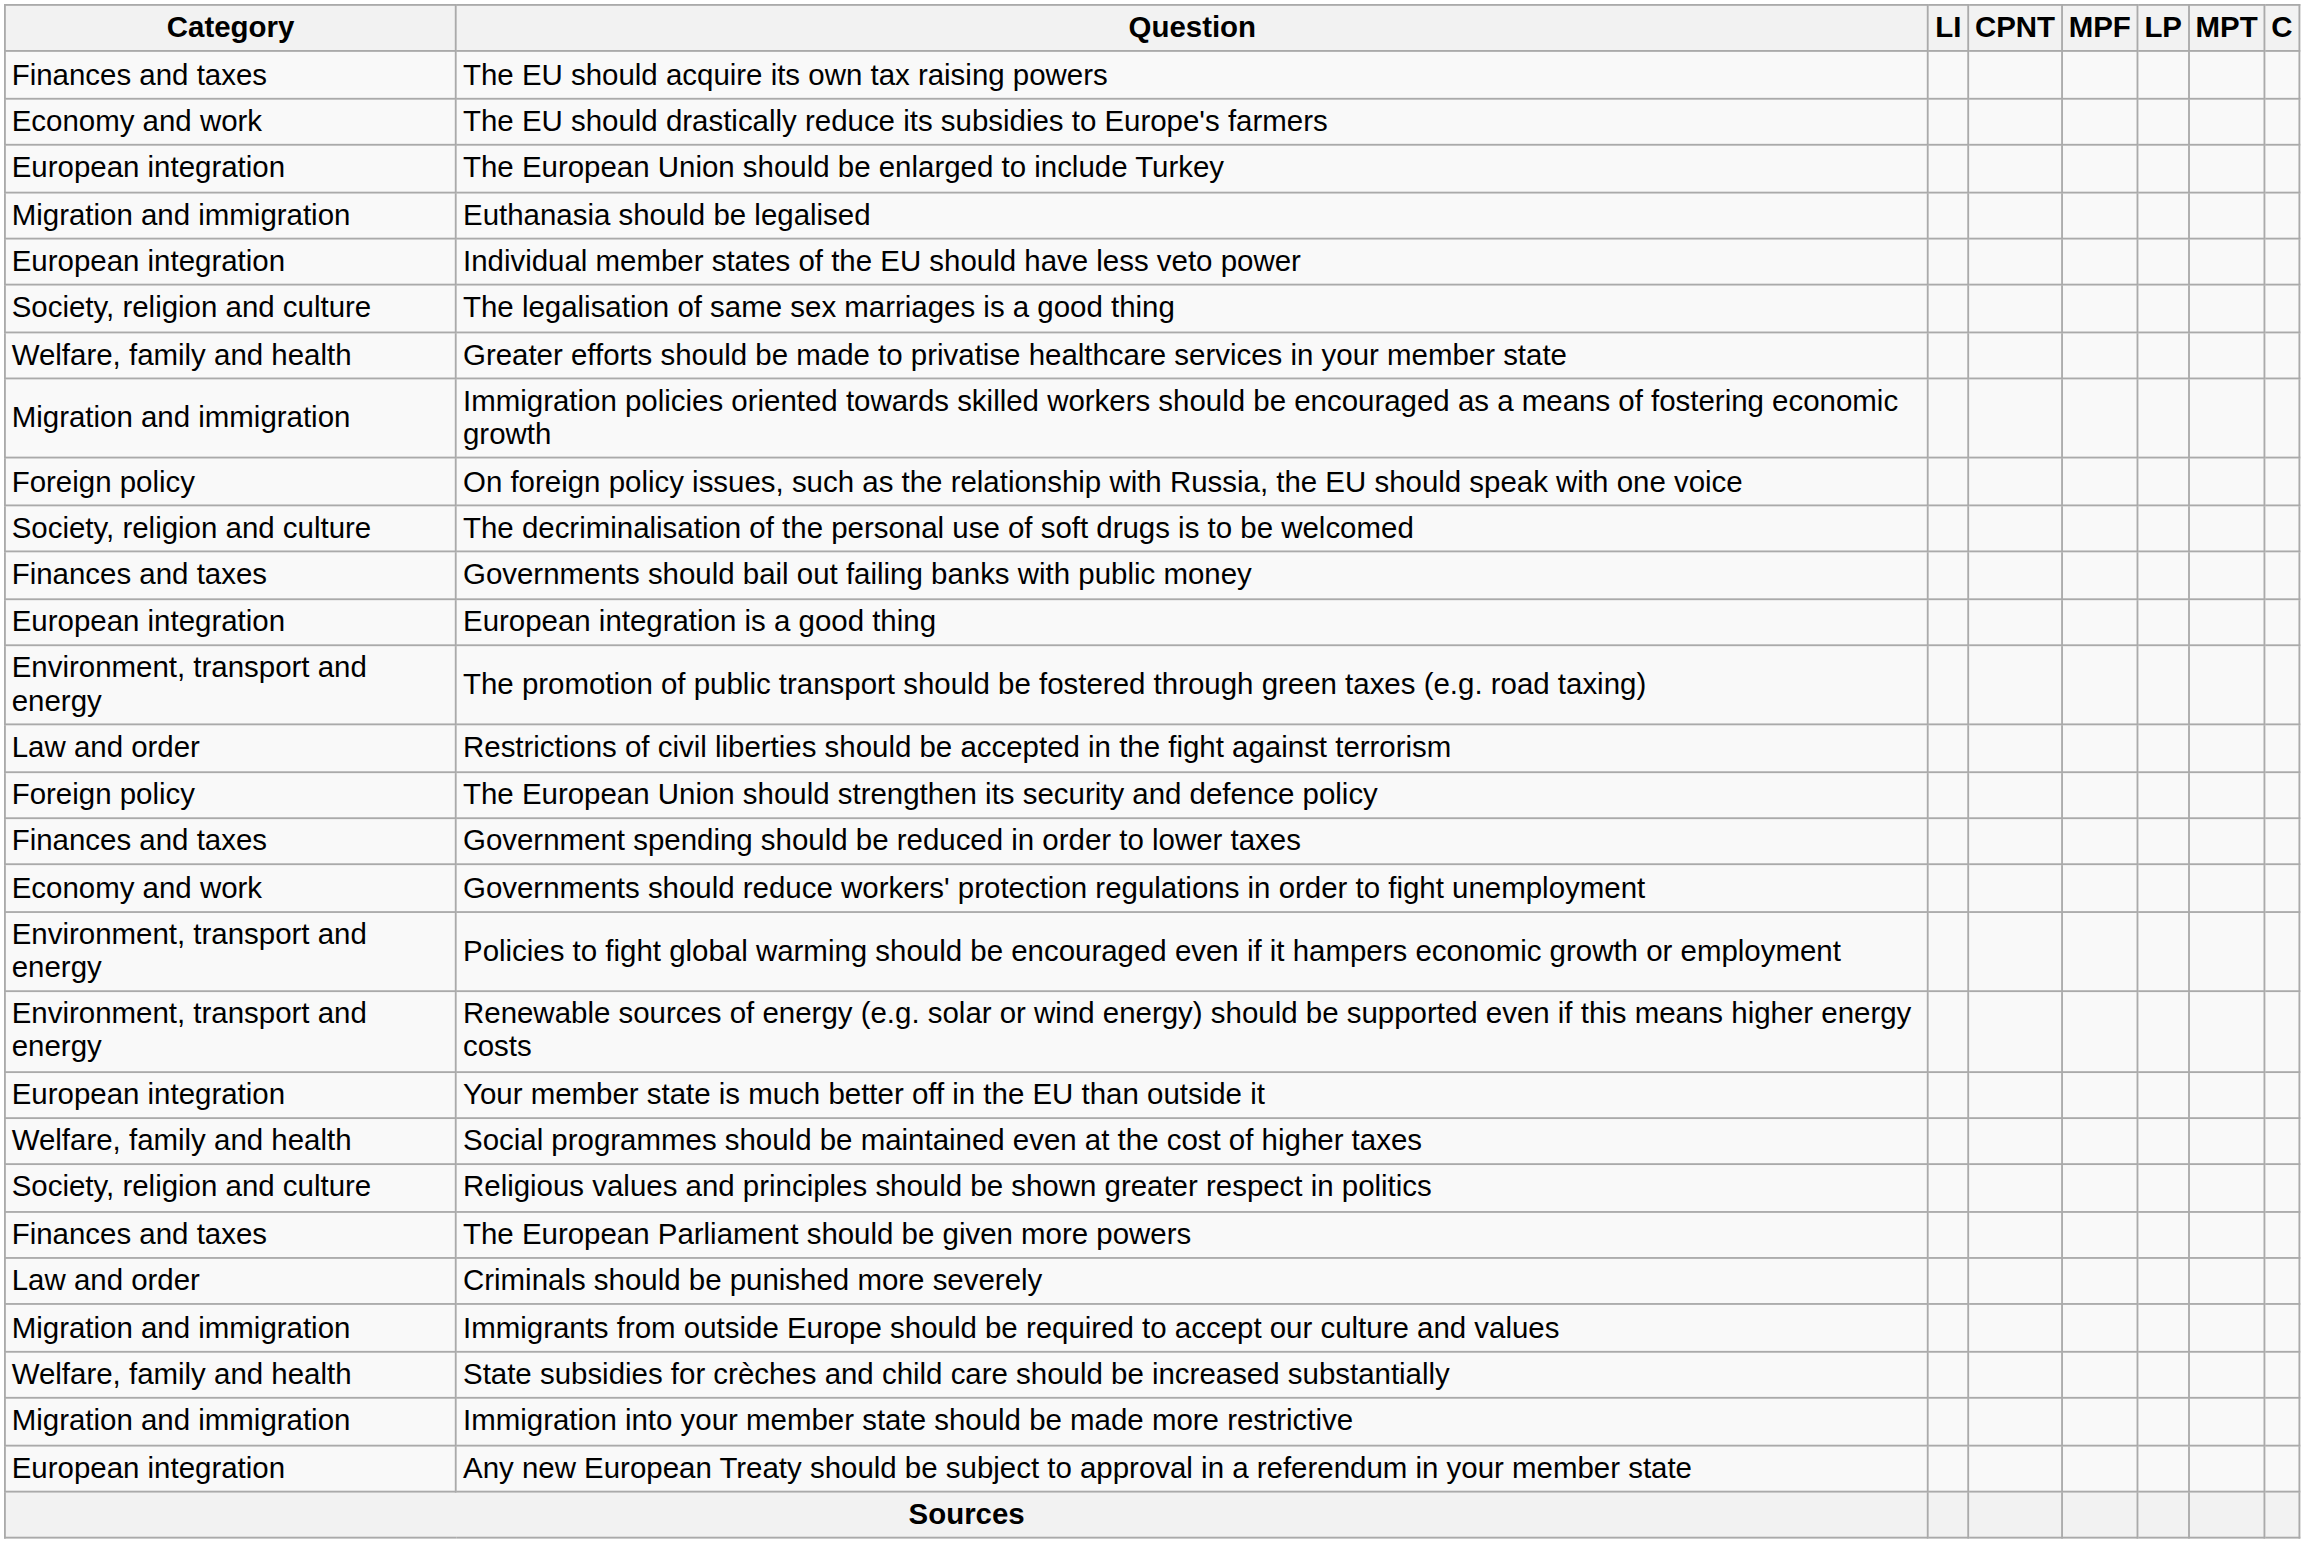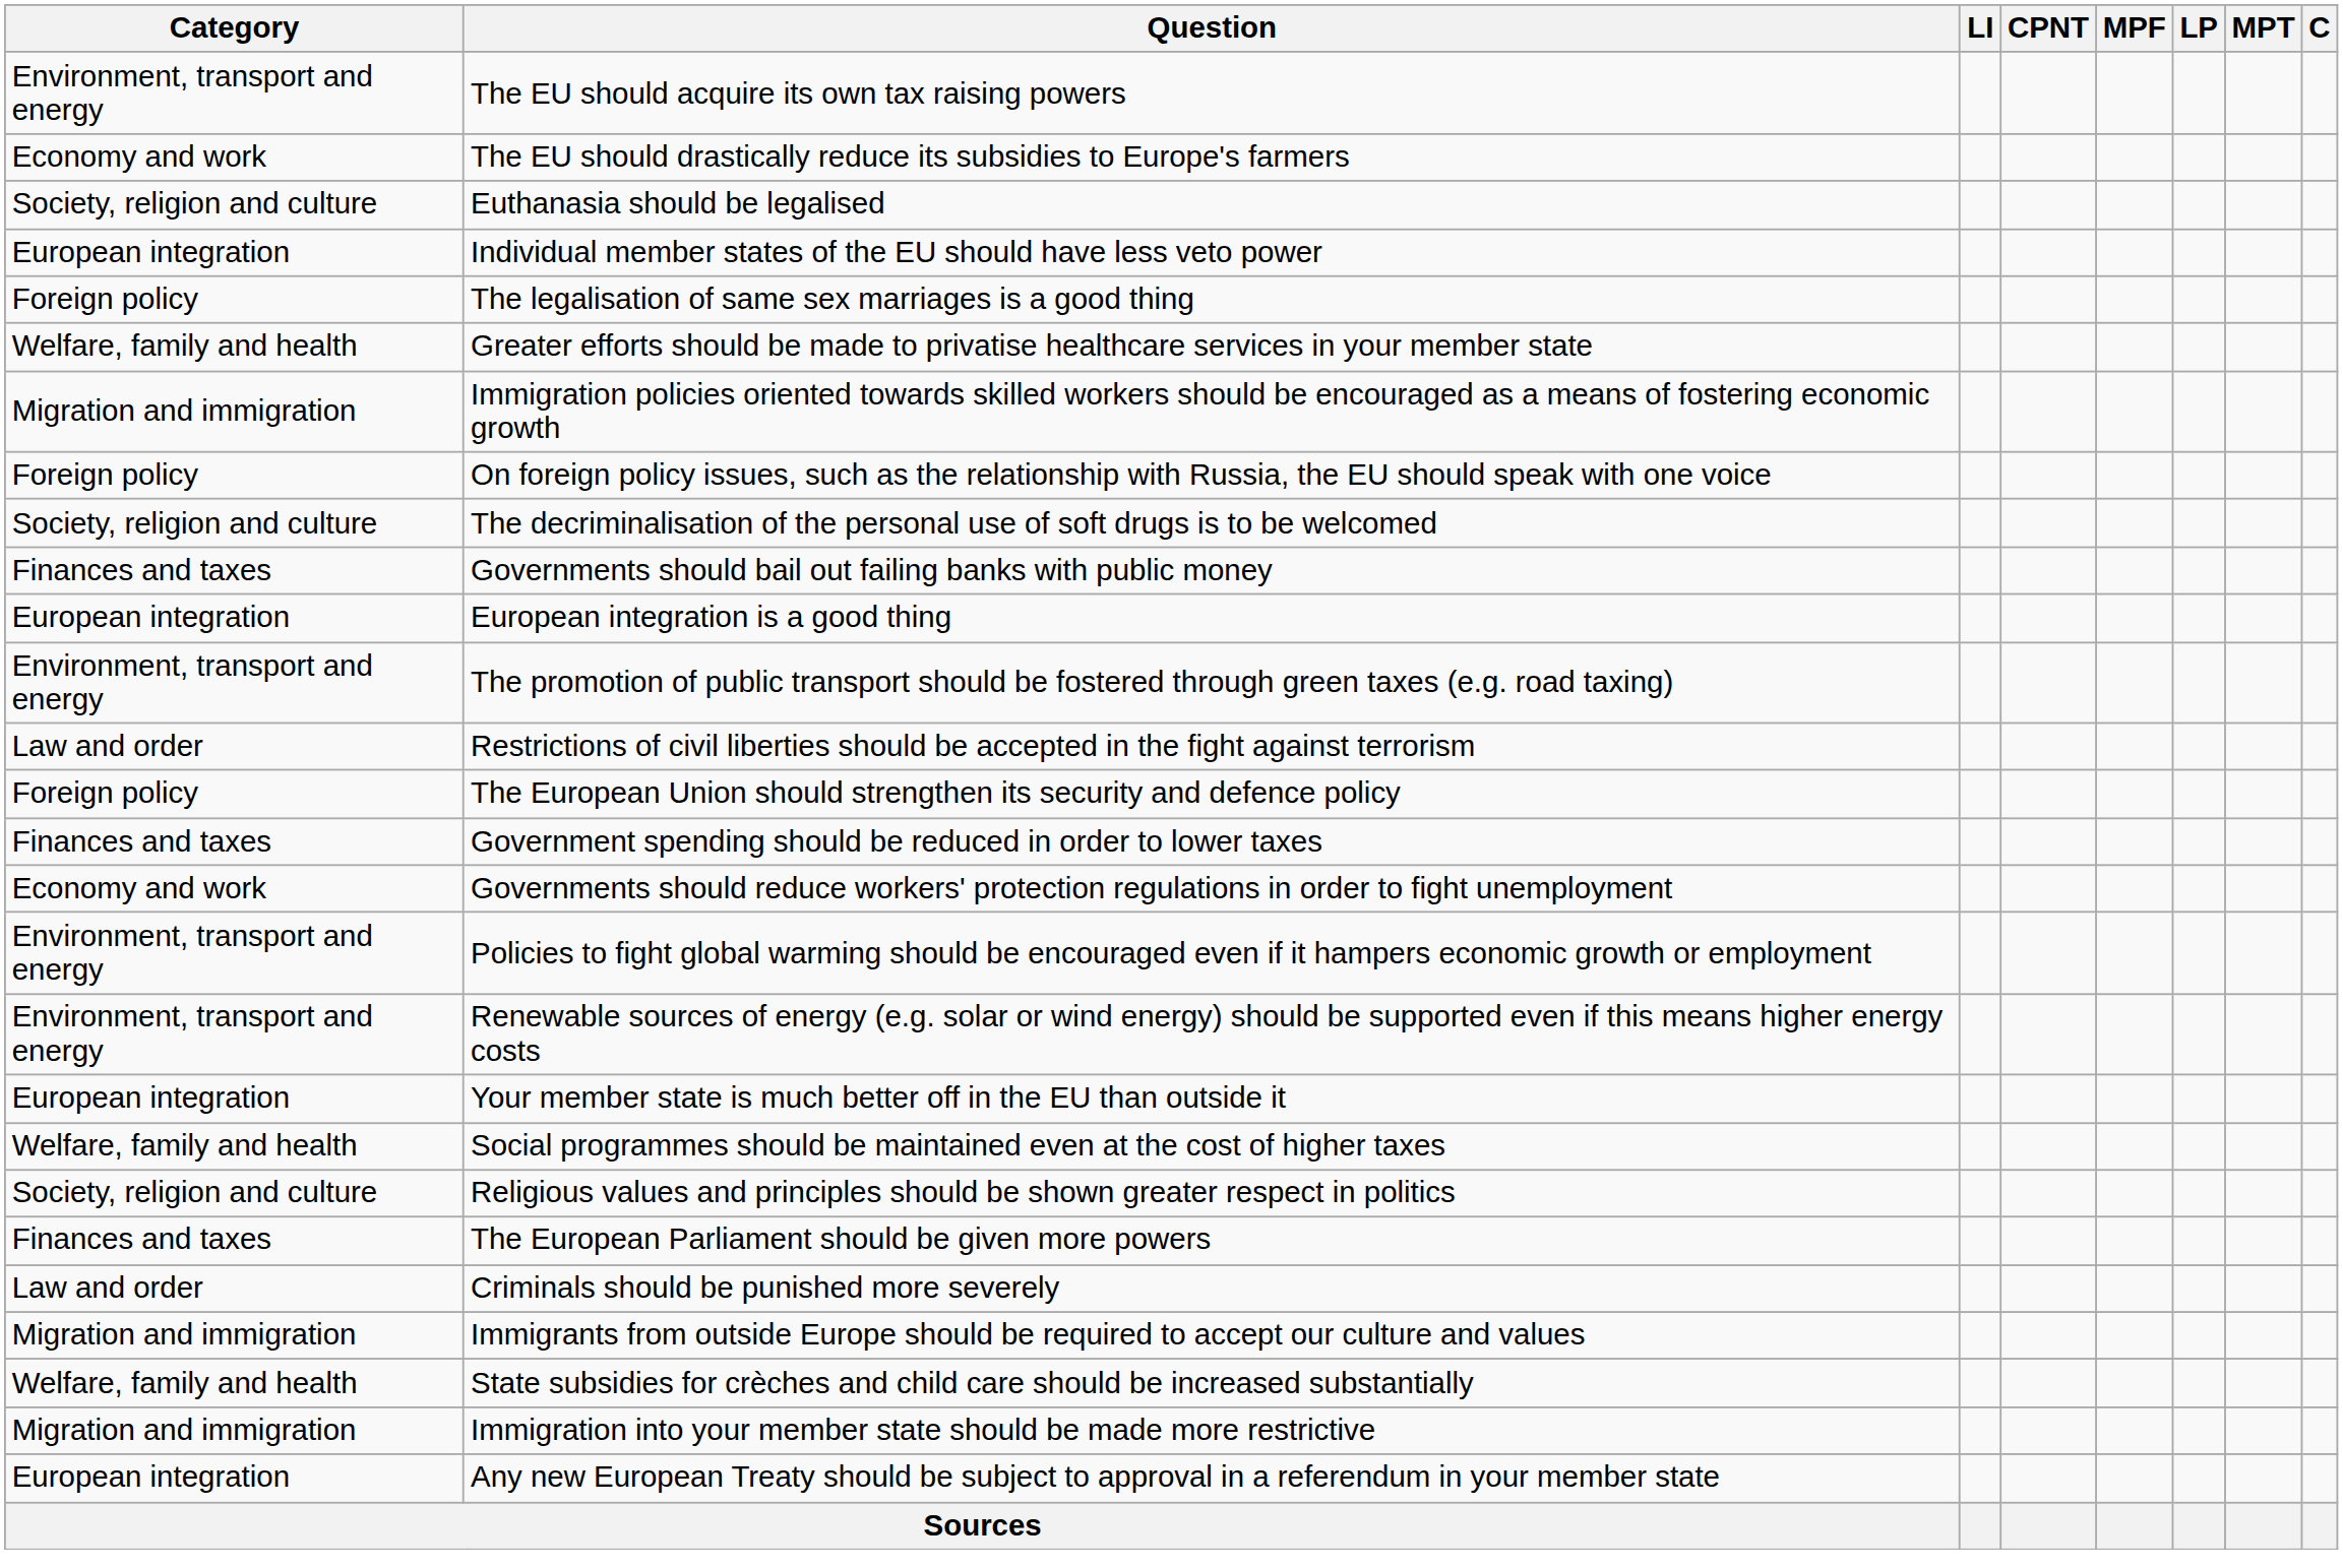The EU should acquire its own tax raising powers | Category: Finances and taxes -> Environment, transport and energy
- row: European integration | The European Union should be enlarged to include Turkey
Euthanasia should be legalised | Category: Migration and immigration -> Society, religion and culture
The legalisation of same sex marriages is a good thing | Category: Society, religion and culture -> Foreign policy
